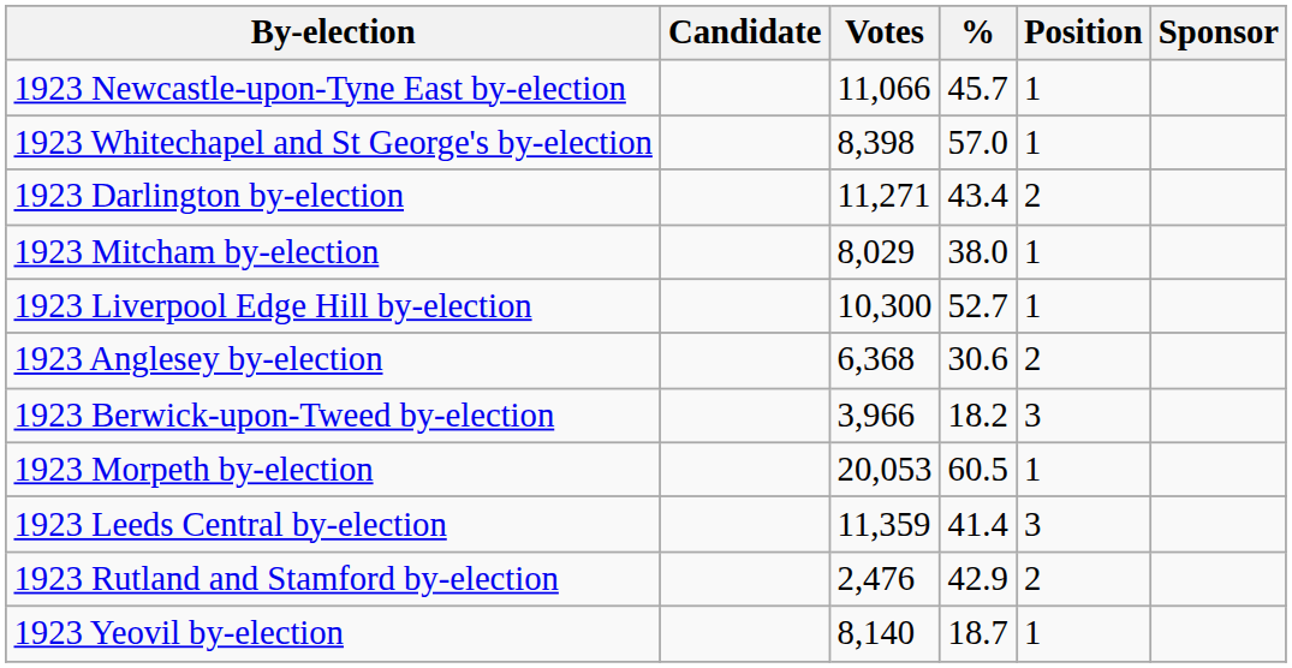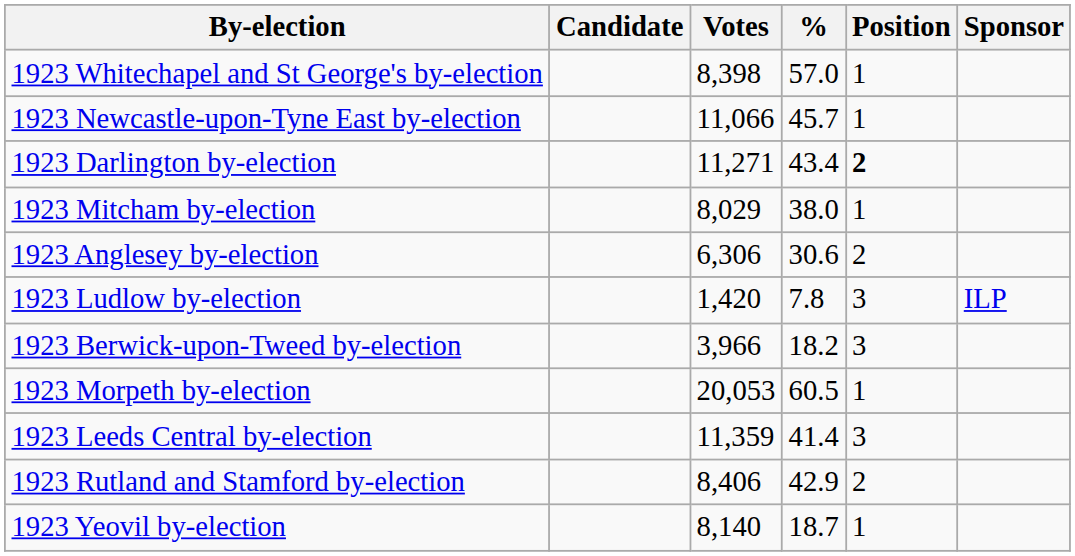rows swapped: 1923 Newcastle-upon-Tyne East by-election <-> 1923 Whitechapel and St George's by-election
1923 Darlington by-election | Position: normal -> bold
- row: 1923 Liverpool Edge Hill by-election | 10,300 | 52.7 | 1
1923 Anglesey by-election | Votes: 6,368 -> 6,306
+ row: 1923 Ludlow by-election | 1,420 | 7.8 | 3 | ILP
1923 Rutland and Stamford by-election | Votes: 2,476 -> 8,406
